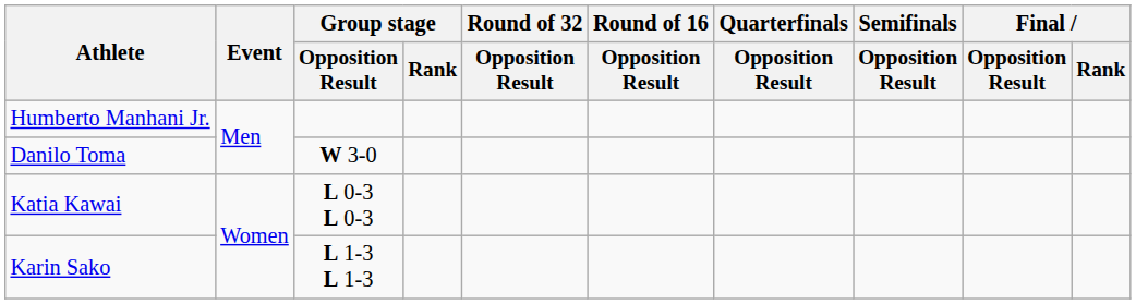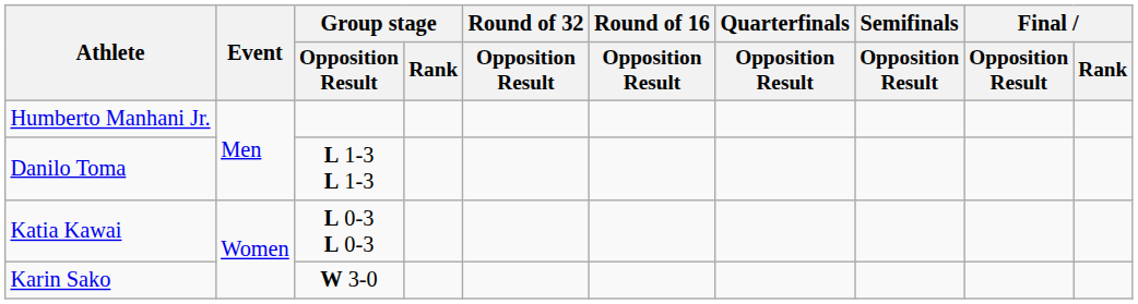Danilo Toma | Group stage / Opposition Result: W 3-0 -> L 1-3 L 1-3
Karin Sako | Group stage / Opposition Result: L 1-3 L 1-3 -> W 3-0
